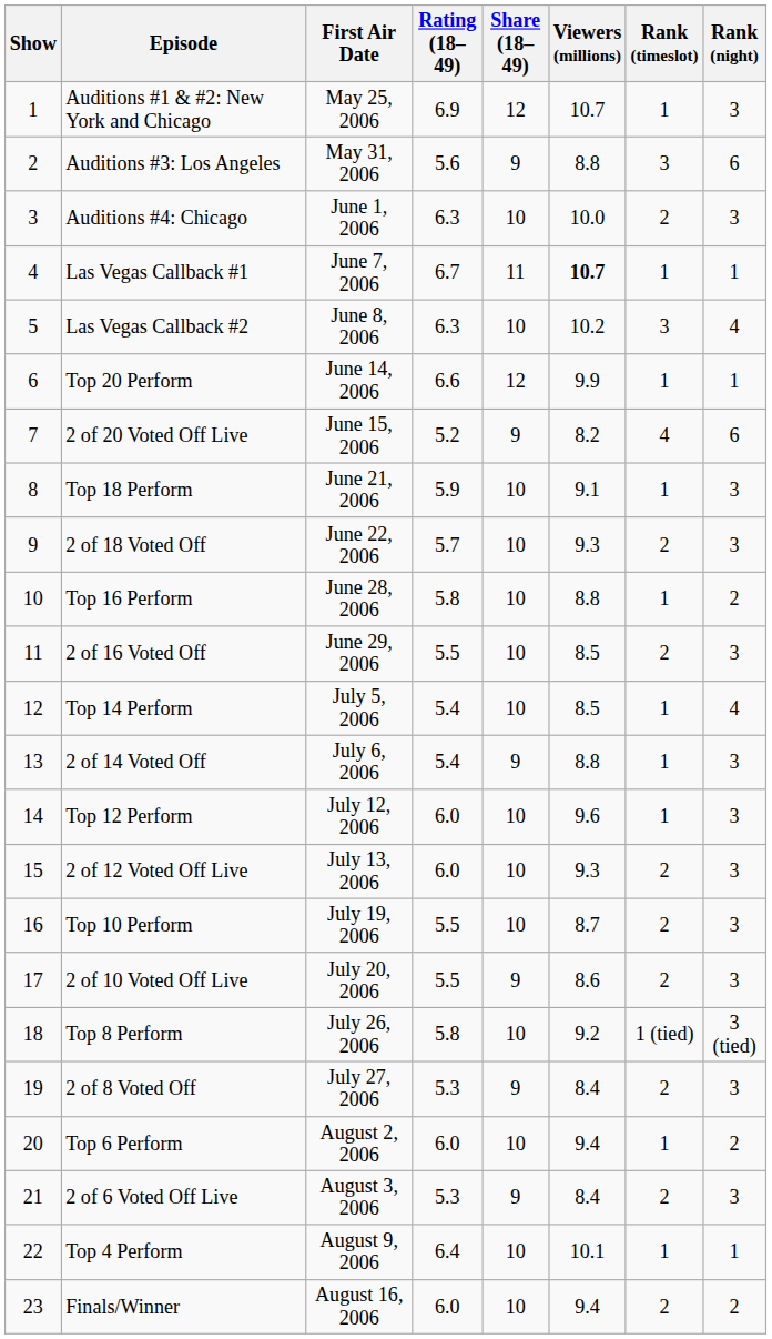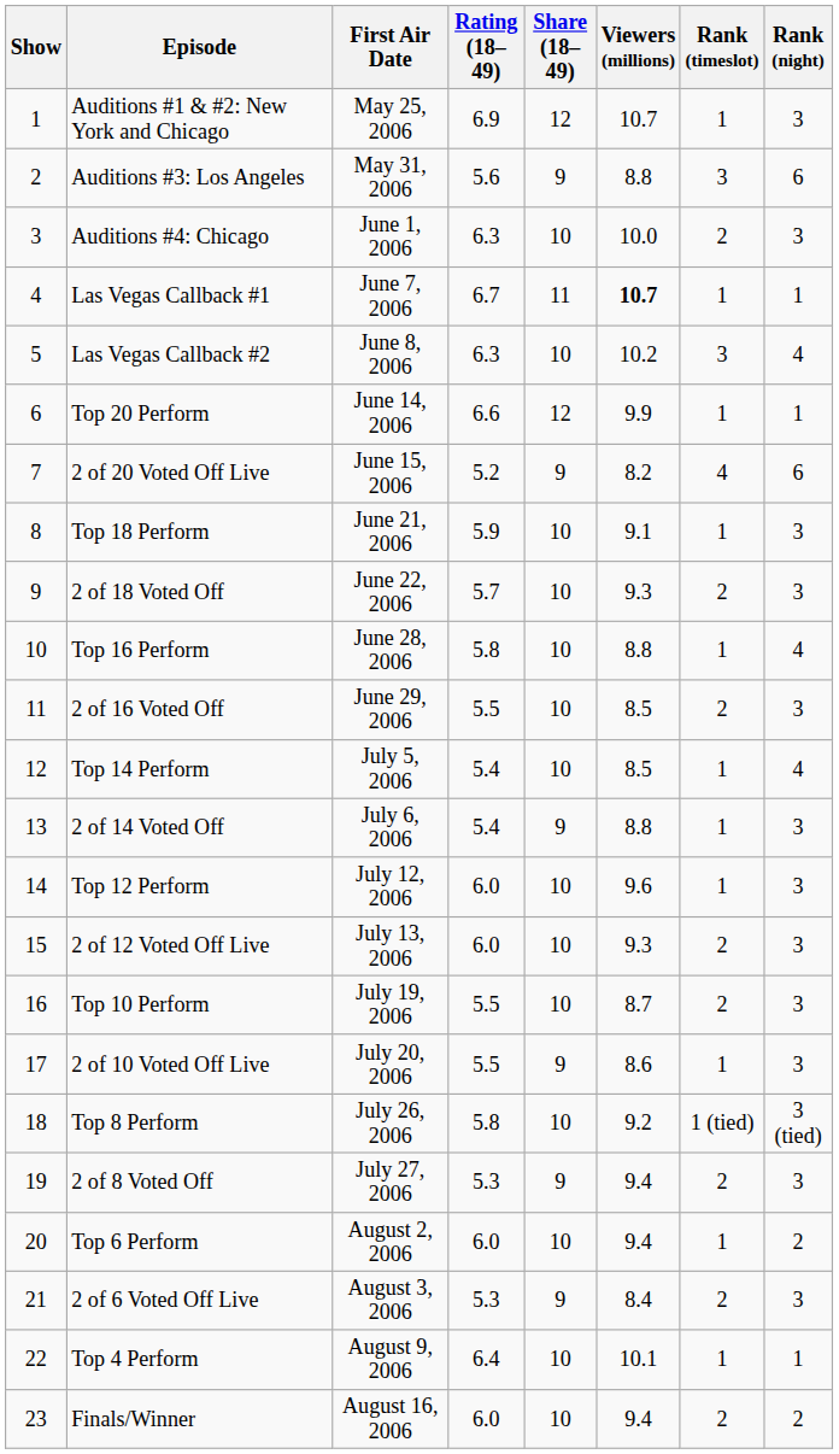Top 16 Perform | Rank (night): 2 -> 4
2 of 10 Voted Off Live | Rank (timeslot): 2 -> 1
2 of 8 Voted Off | Viewers (millions): 8.4 -> 9.4
